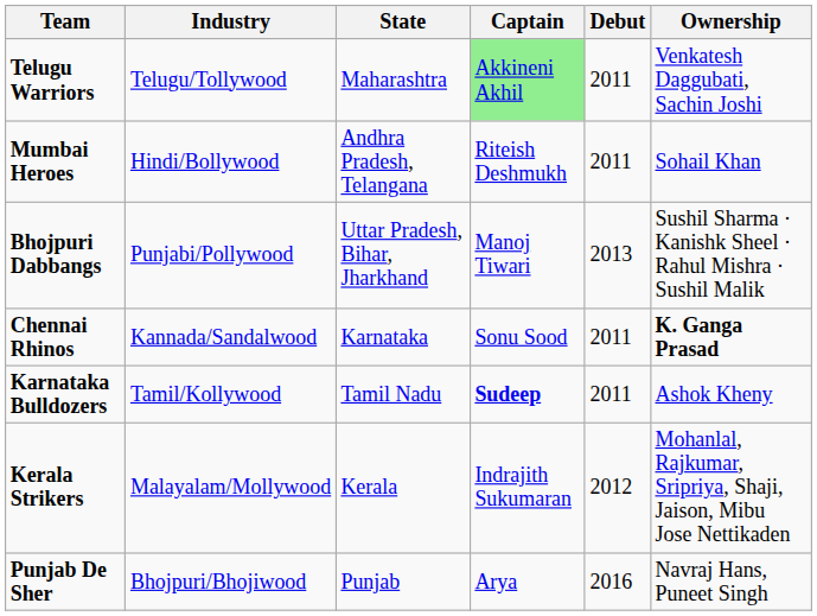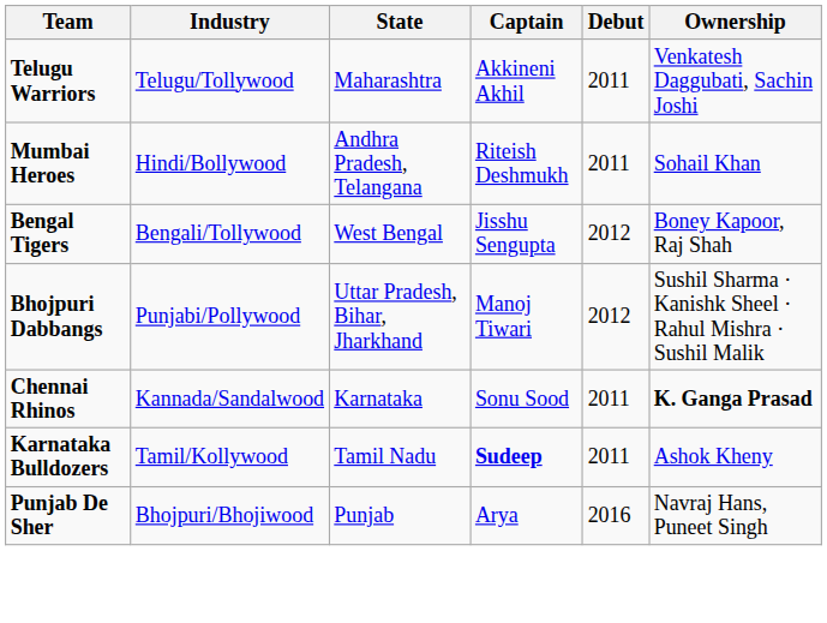Telugu Warriors | Captain: lightgreen background -> no background
+ row: Bengal Tigers | Bengali/Tollywood | West Bengal | Jisshu Sengupta | 2012 | Boney Kapoor, Raj Shah
Bhojpuri Dabbangs | Debut: 2013 -> 2012
- row: Kerala Strikers | Malayalam/Mollywood | Kerala | Indrajith Sukumaran | 2012 | Mohanlal, Rajkumar, Sripriya, Shaji, Jaison, Mibu Jose Nettikaden
